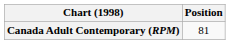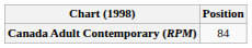Canada Adult Contemporary (RPM) | Position: 81 -> 84
